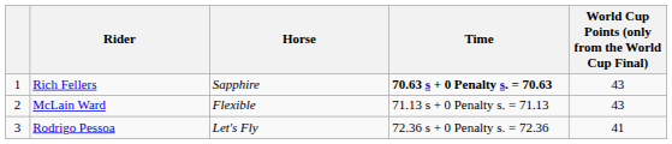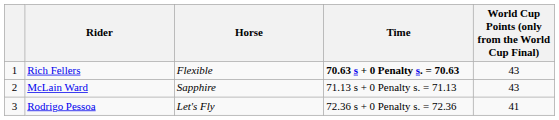Rich Fellers | Horse: Sapphire -> Flexible
McLain Ward | Horse: Flexible -> Sapphire
